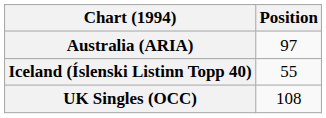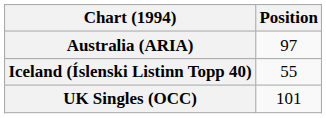UK Singles (OCC) | Position: 108 -> 101
